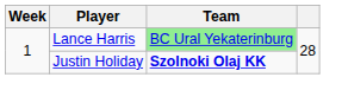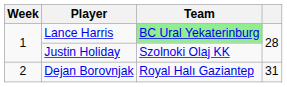Justin Holiday | Team: bold -> normal
+ row: 2 | Dejan Borovnjak | Royal Halı Gaziantep | 31
